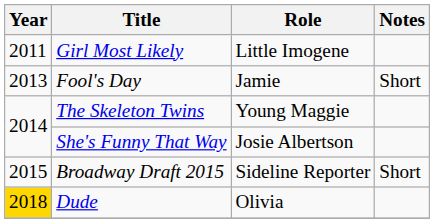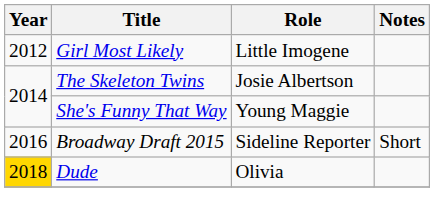Girl Most Likely | Year: 2011 -> 2012
- row: 2013 | Fool's Day | Jamie | Short
The Skeleton Twins | Role: Young Maggie -> Josie Albertson
She's Funny That Way | Role: Josie Albertson -> Young Maggie
Broadway Draft 2015 | Year: 2015 -> 2016
